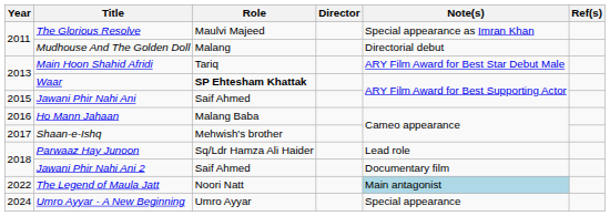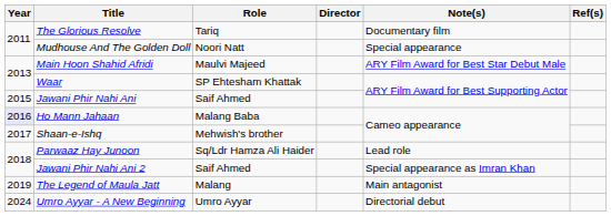The Glorious Resolve | Role: Maulvi Majeed -> Tariq
The Glorious Resolve | Note(s): Special appearance as Imran Khan -> Documentary film
Mudhouse And The Golden Doll | Role: Malang -> Noori Natt
Mudhouse And The Golden Doll | Note(s): Directorial debut -> Special appearance
Main Hoon Shahid Afridi | Role: Tariq -> Maulvi Majeed
Waar | Role: bold -> normal
Ho Mann Jahaan | Year: no background -> lavender background
Jawani Phir Nahi Ani 2 | Note(s): Documentary film -> Special appearance as Imran Khan
The Legend of Maula Jatt | Year: 2022 -> 2019
The Legend of Maula Jatt | Role: Noori Natt -> Malang
The Legend of Maula Jatt | Note(s): lightblue background -> no background
Umro Ayyar - A New Beginning | Note(s): Special appearance -> Directorial debut
